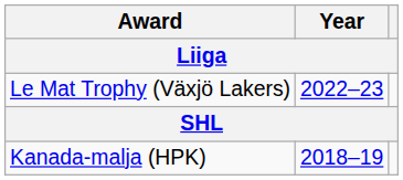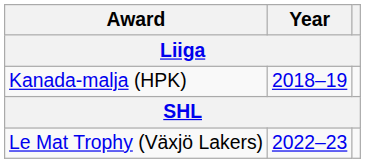rows swapped: Kanada-malja (HPK) <-> Le Mat Trophy (Växjö Lakers)
